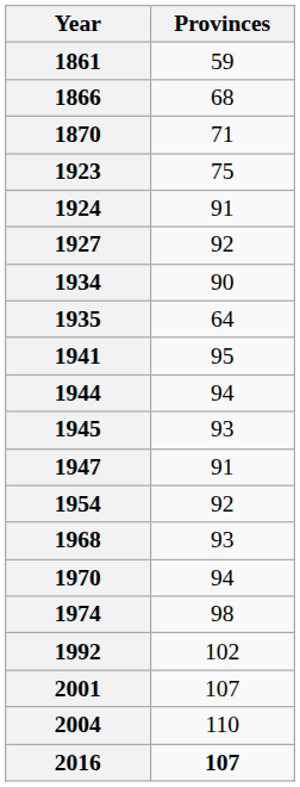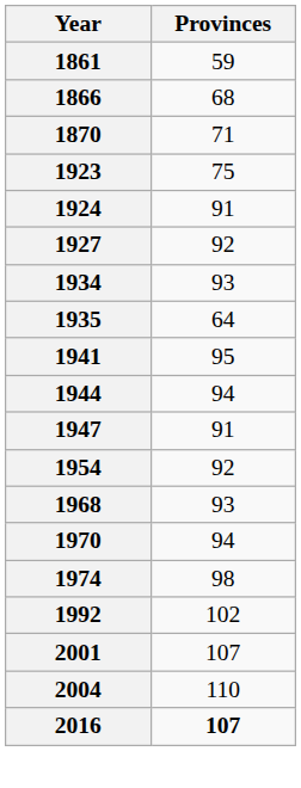1934 | Provinces: 90 -> 93
- row: 1945 | 93
